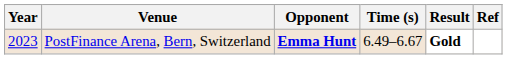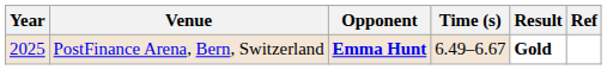PostFinance Arena, Bern, Switzerland | Year: 2023 -> 2025
